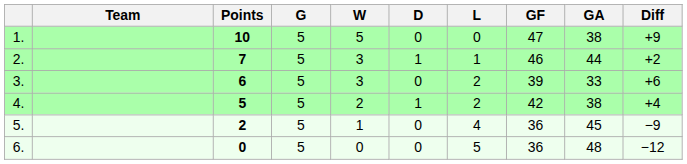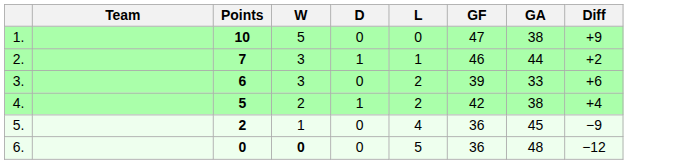- column: G | 5 | 5 | 5 | 5 | 5 | 5
6. | W: normal -> bold
